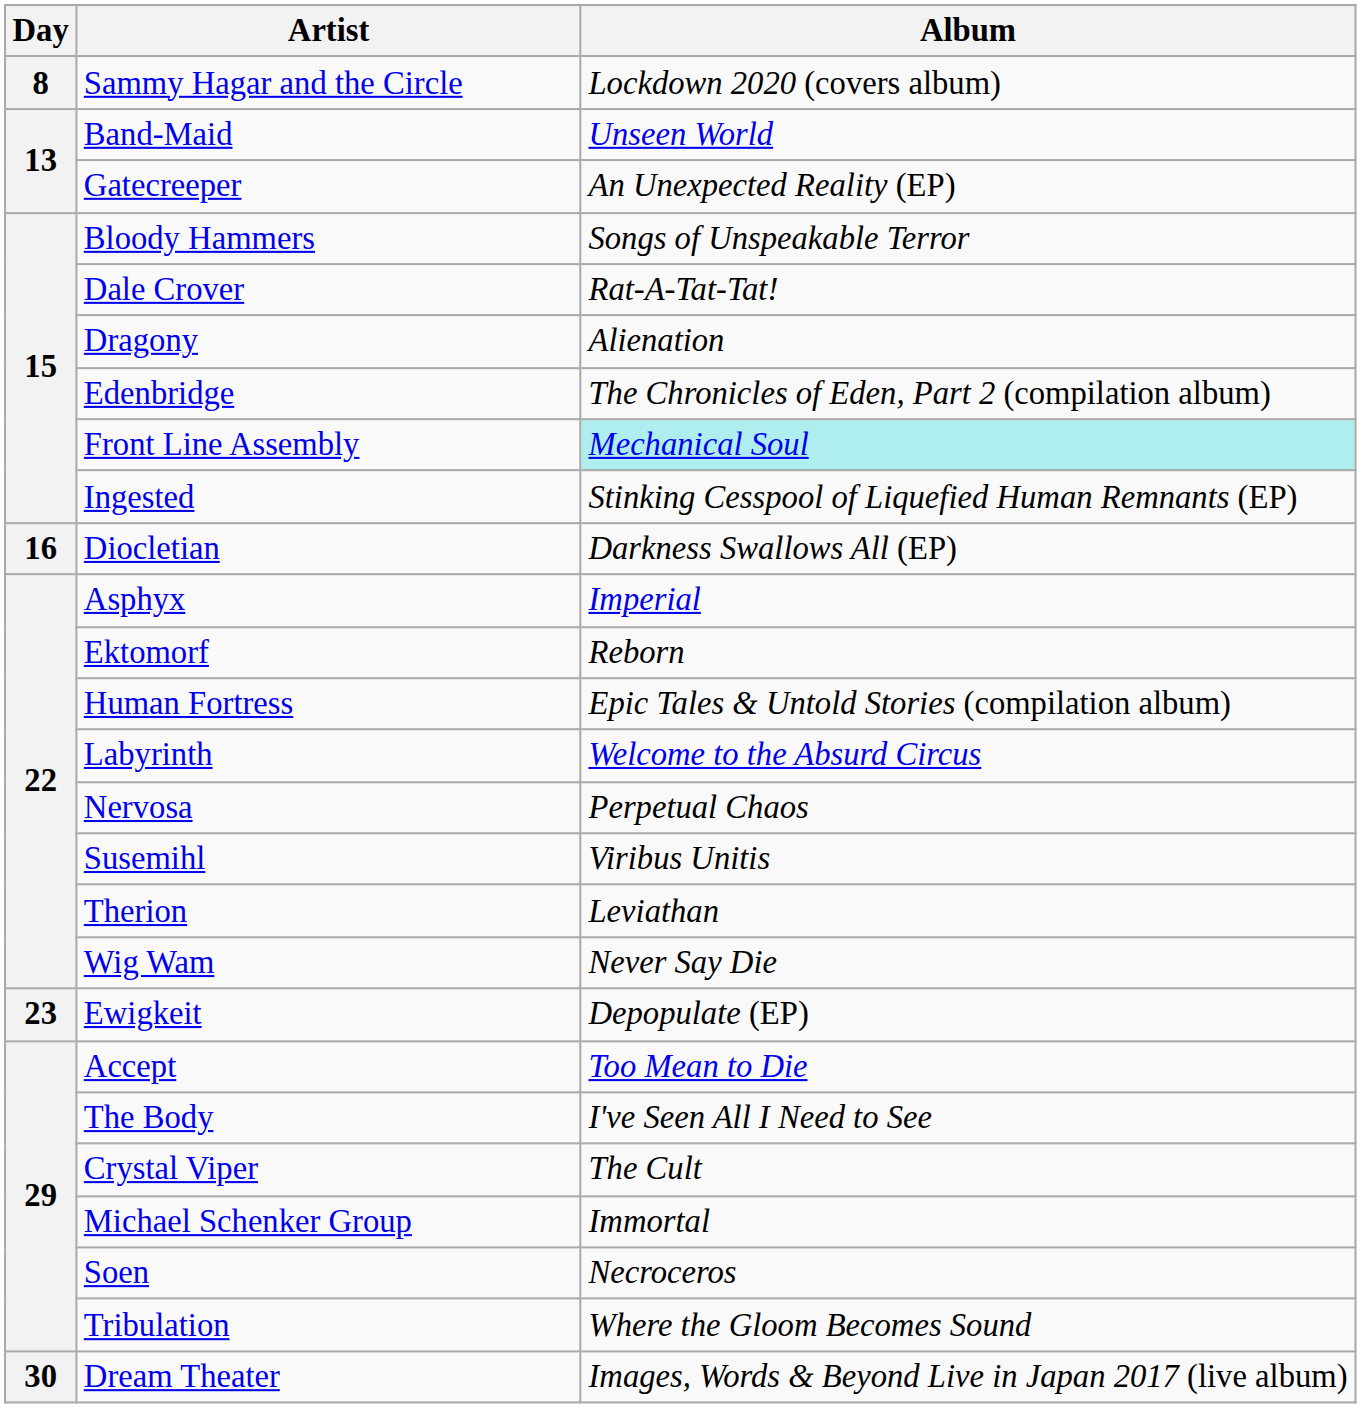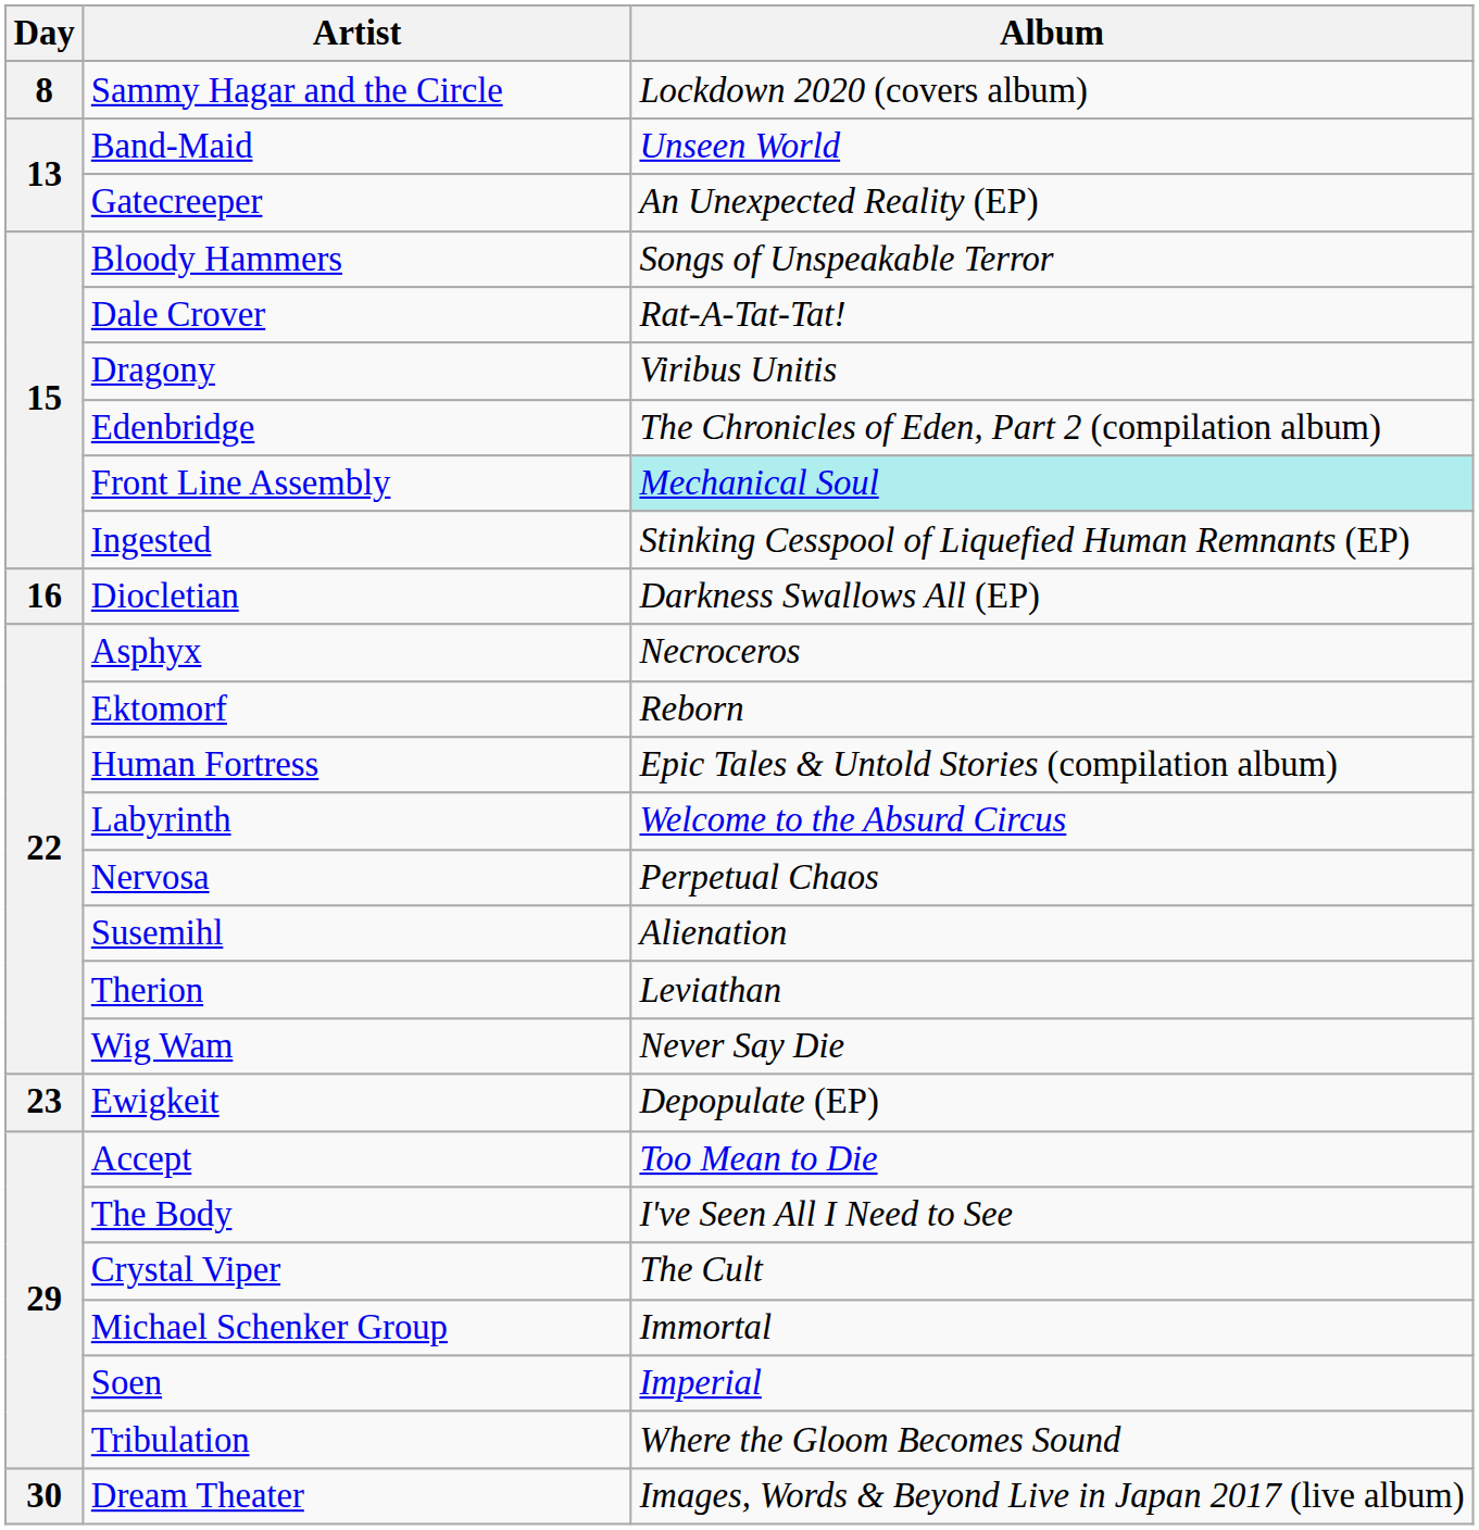Dragony | Album: Alienation -> Viribus Unitis
Asphyx | Album: Imperial -> Necroceros
Susemihl | Album: Viribus Unitis -> Alienation
Soen | Album: Necroceros -> Imperial
